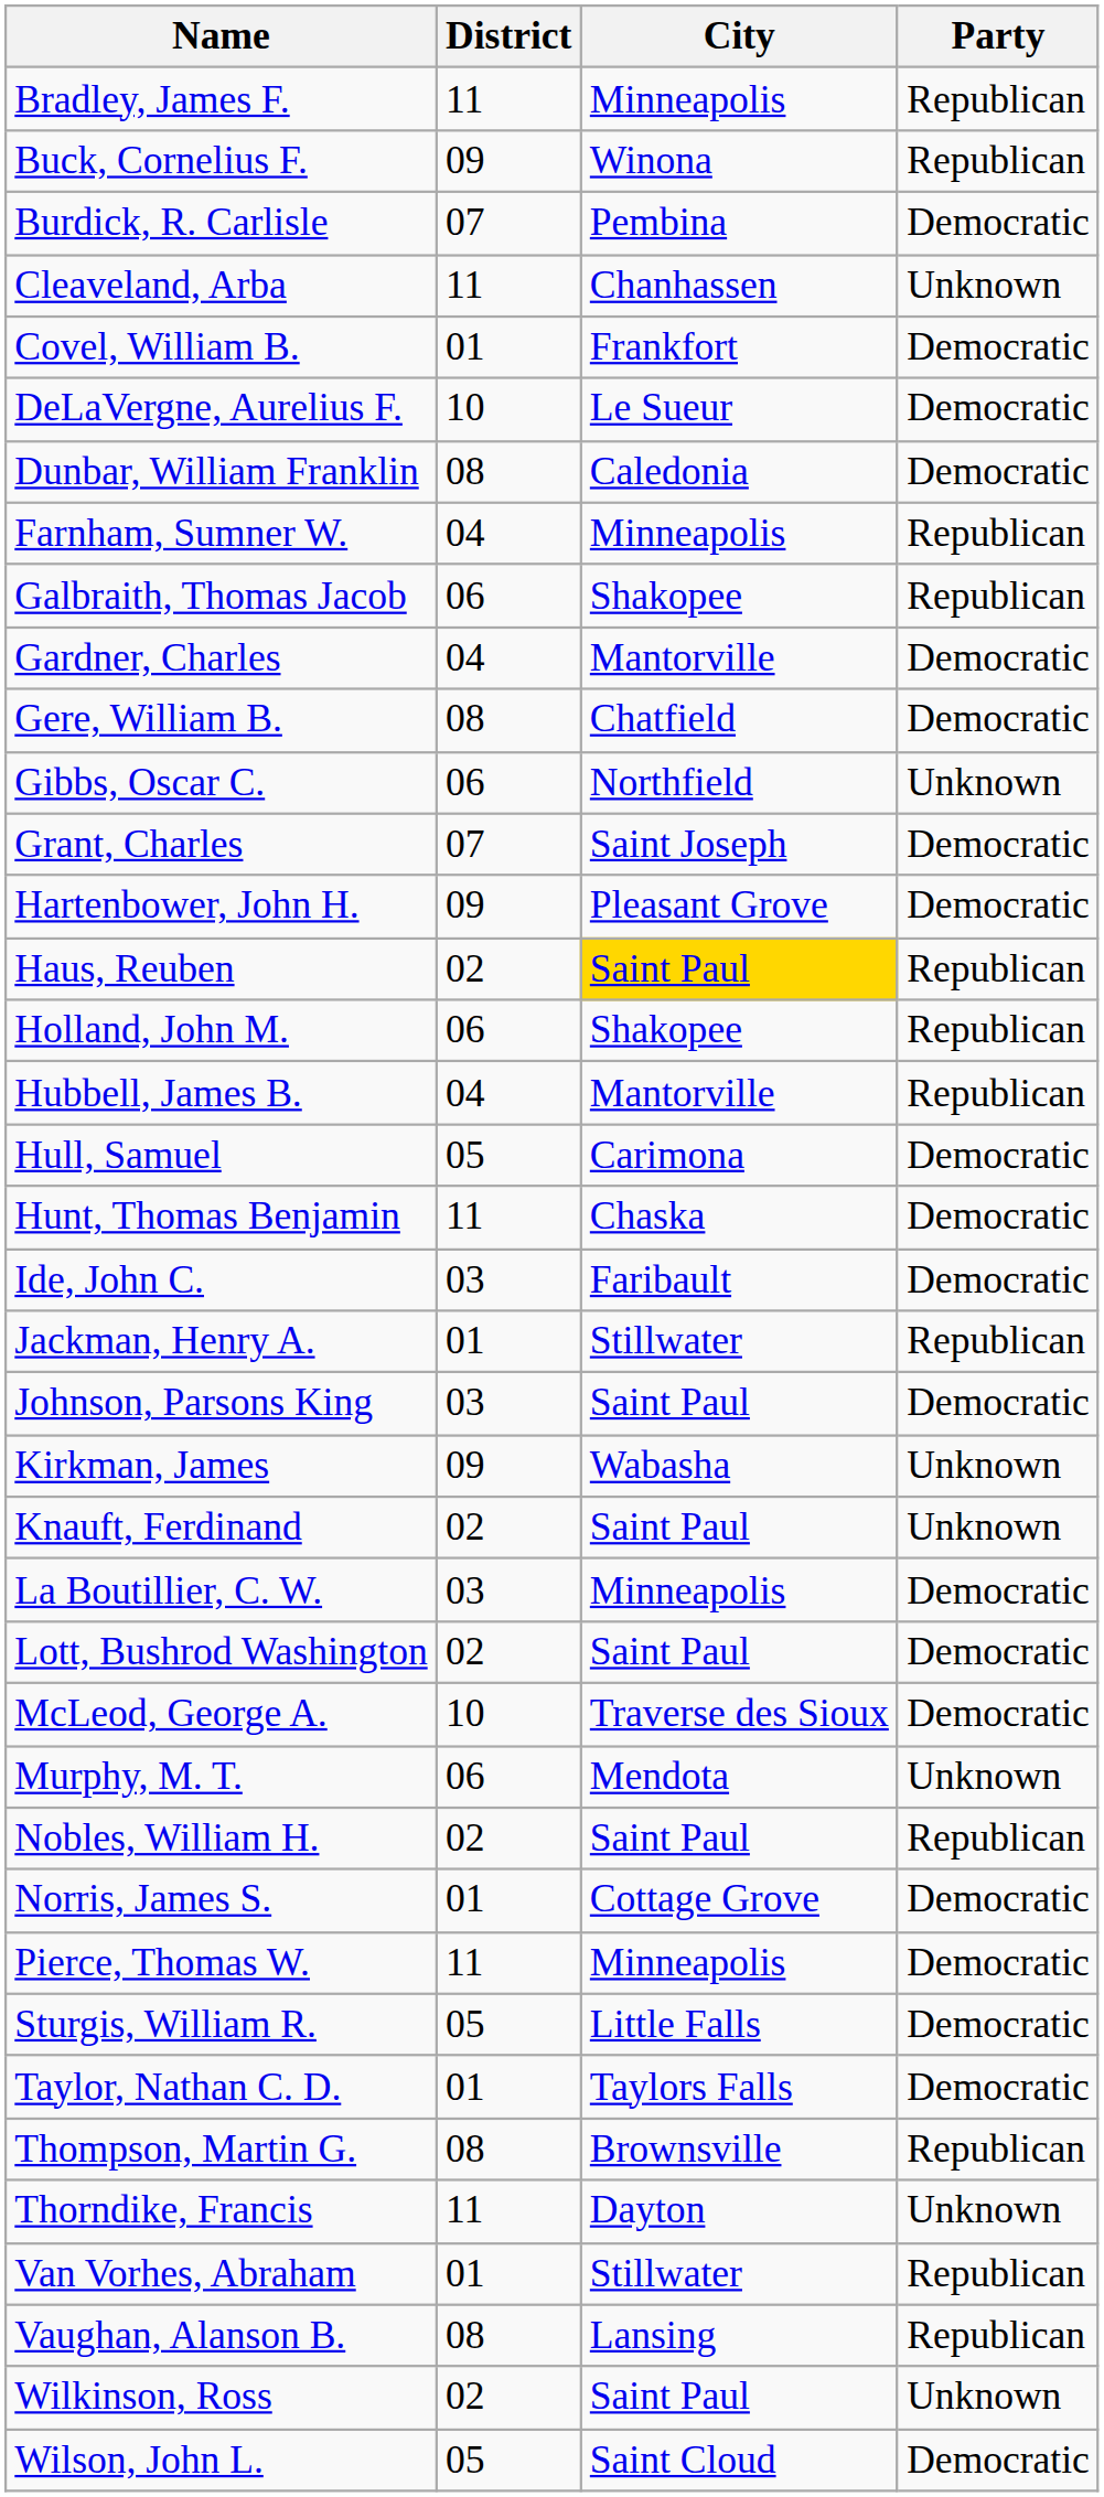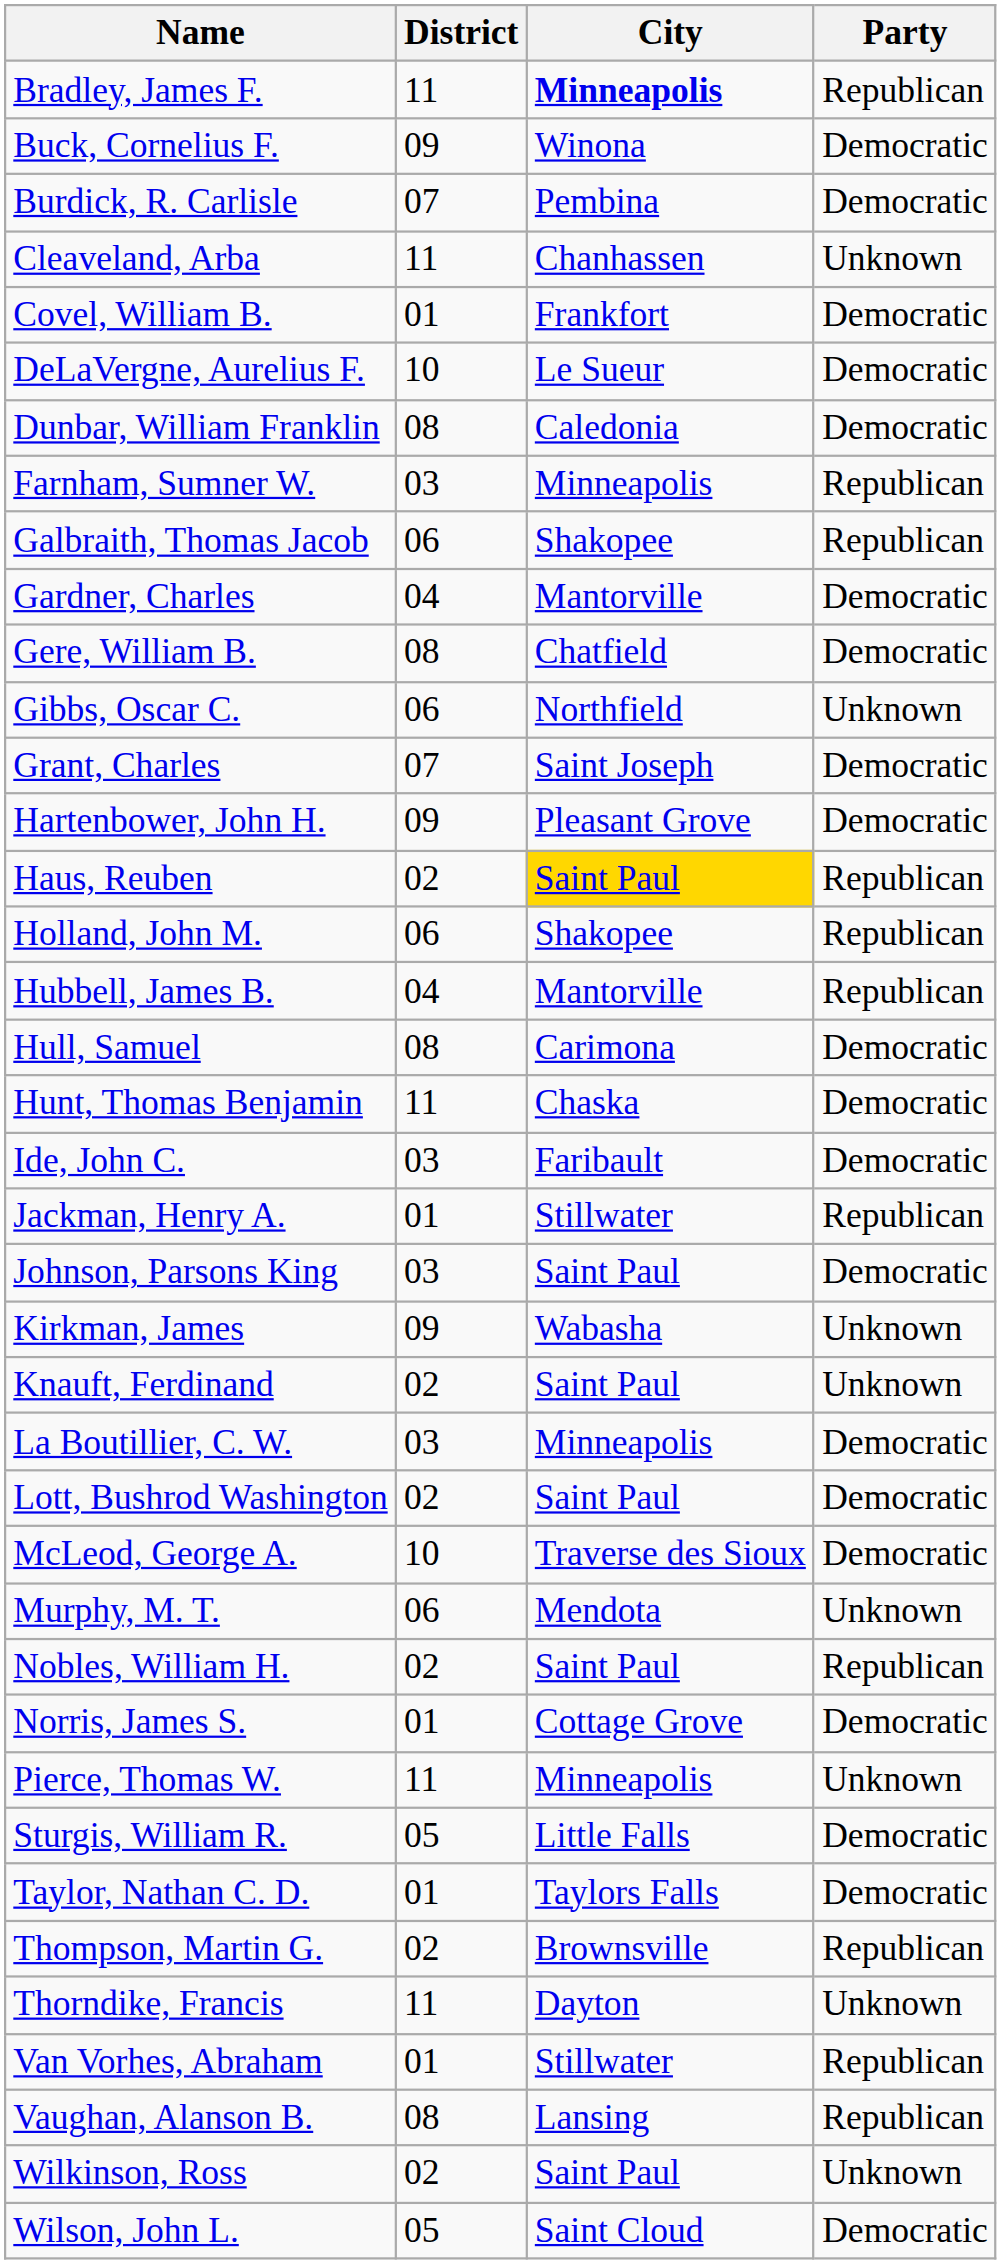Bradley, James F. | City: normal -> bold
Buck, Cornelius F. | Party: Republican -> Democratic
Farnham, Sumner W. | District: 04 -> 03
Hull, Samuel | District: 05 -> 08
Pierce, Thomas W. | Party: Democratic -> Unknown
Thompson, Martin G. | District: 08 -> 02
